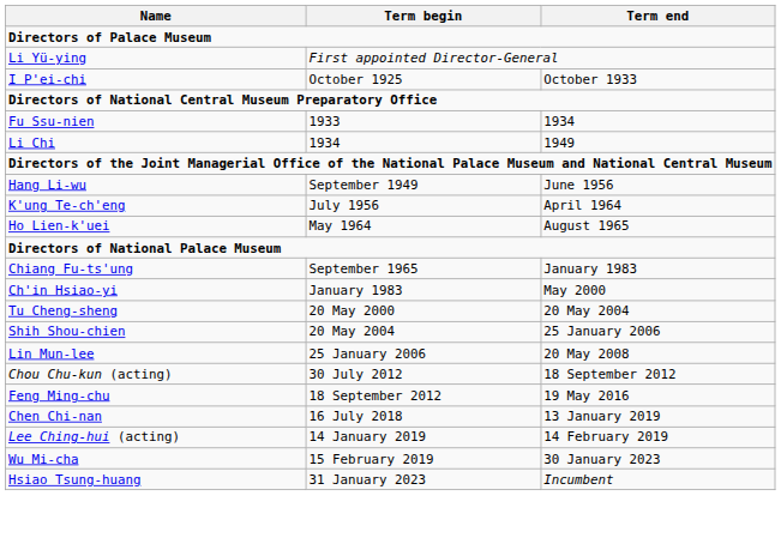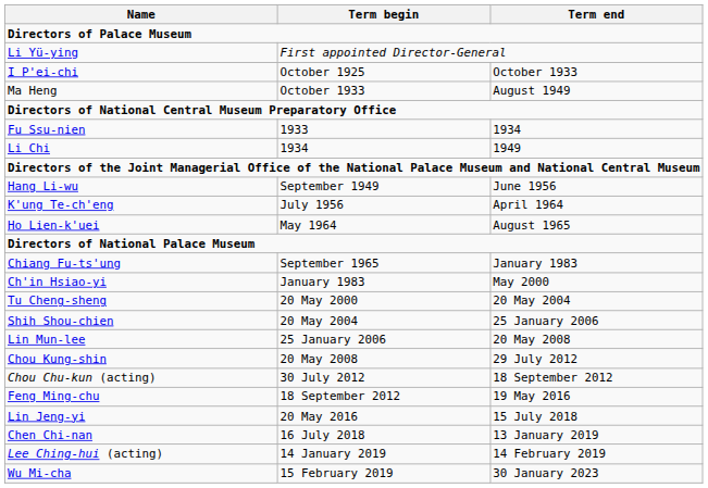+ row: Ma Heng | October 1933 | August 1949
+ row: Chou Kung-shin | 20 May 2008 | 29 July 2012
+ row: Lin Jeng-yi | 20 May 2016 | 15 July 2018
- row: Hsiao Tsung-huang | 31 January 2023 | Incumbent
